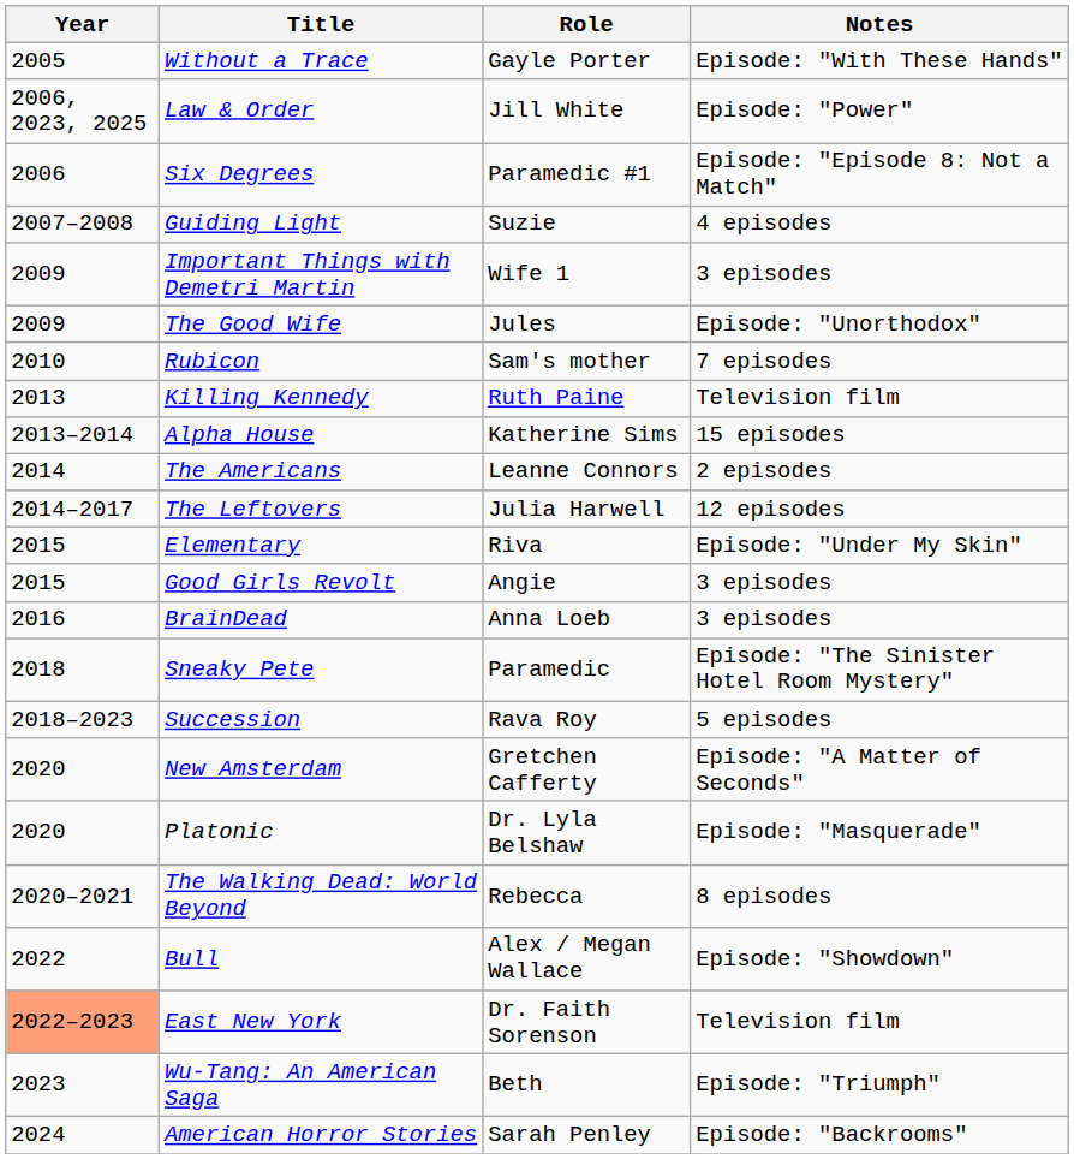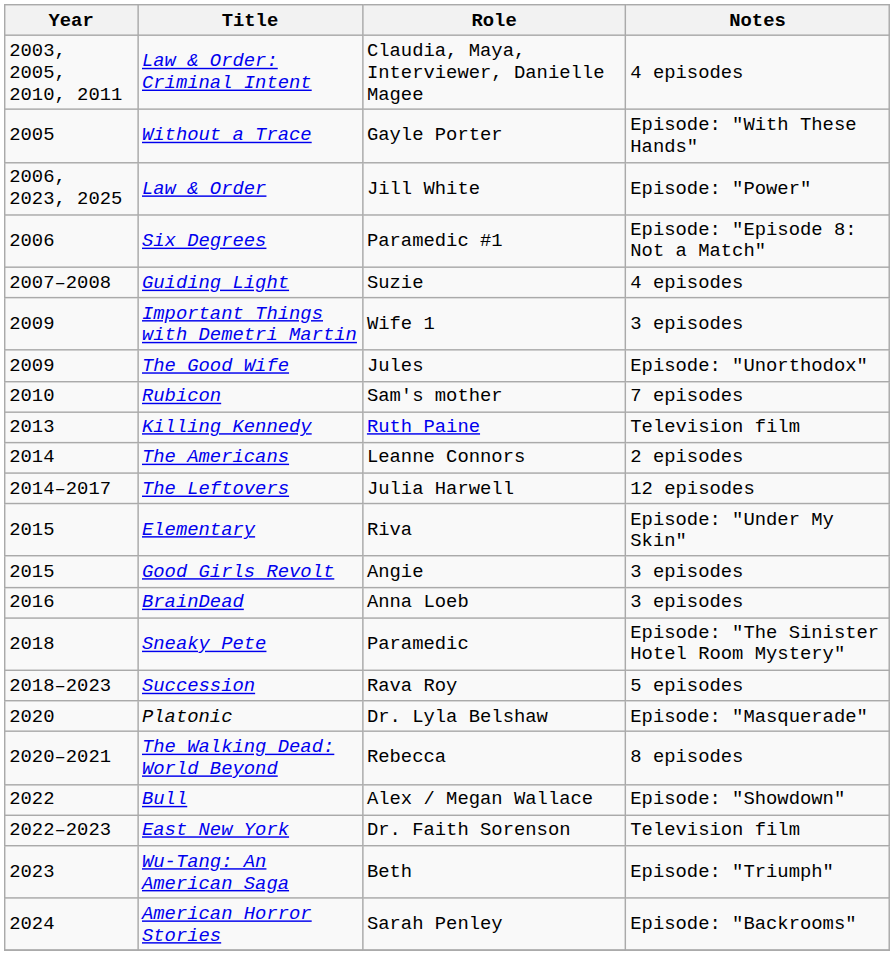+ row: 2003, 2005, 2010, 2011 | Law & Order: Criminal Intent | Claudia, Maya, Interviewer, Danielle Magee | 4 episodes
- row: 2013–2014 | Alpha House | Katherine Sims | 15 episodes
- row: 2020 | New Amsterdam | Gretchen Cafferty | Episode: "A Matter of Seconds"
East New York | Year: lightsalmon background -> no background
